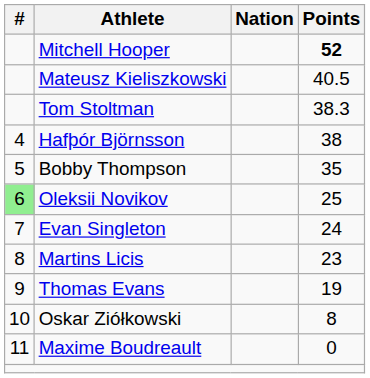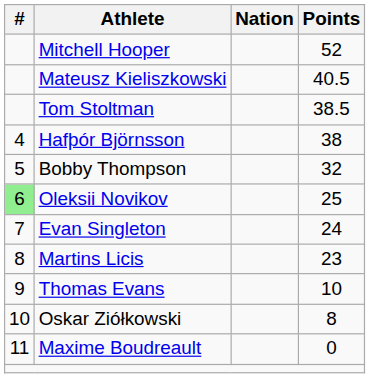Mitchell Hooper | Points: bold -> normal
Tom Stoltman | Points: 38.3 -> 38.5
Bobby Thompson | Points: 35 -> 32
Thomas Evans | Points: 19 -> 10
